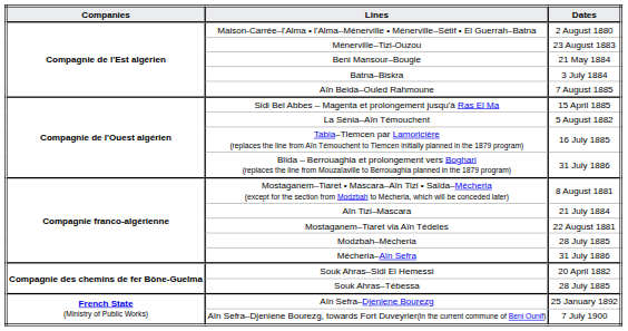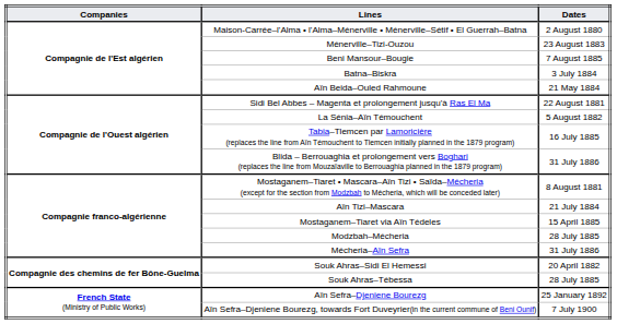Beni Mansour–Bougie | Dates: 21 May 1884 -> 7 August 1885
Aïn Beida–Ouled Rahmoune | Dates: 7 August 1885 -> 21 May 1884
Sidi Bel Abbes – Magenta et prolongement jusqu'à Ras El Ma | Dates: 15 April 1885 -> 22 August 1881
Mostaganem–Tiaret via Aïn Tédeles | Dates: 22 August 1881 -> 15 April 1885
